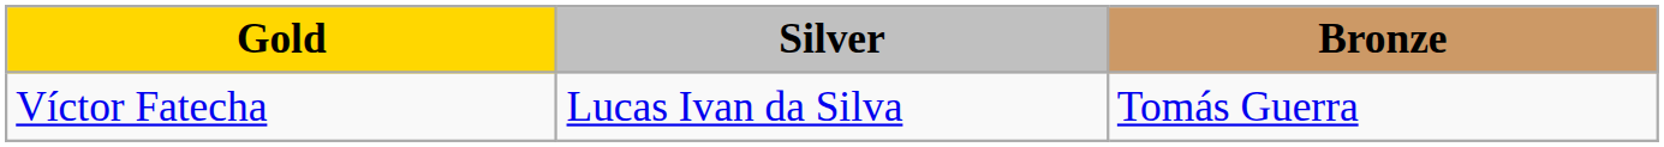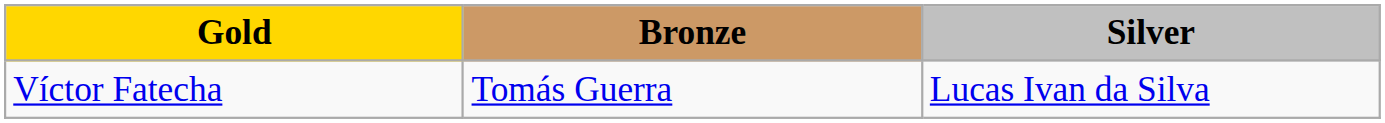columns swapped: Silver <-> Bronze
